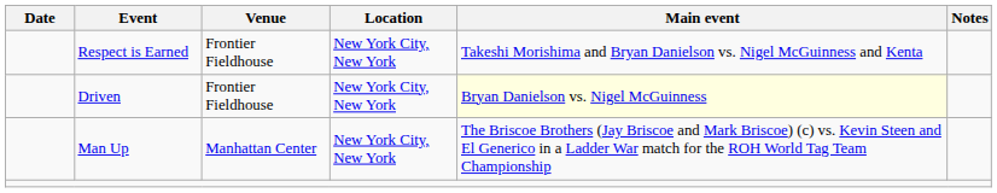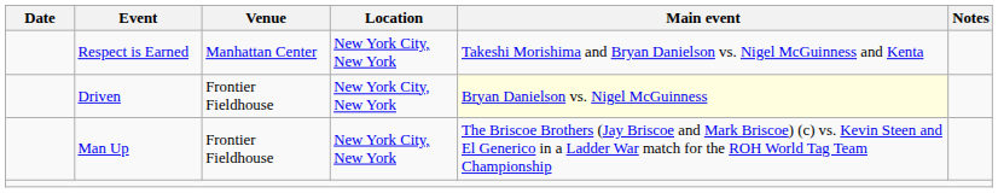Respect is Earned | Venue: Frontier Fieldhouse -> Manhattan Center
Man Up | Venue: Manhattan Center -> Frontier Fieldhouse
